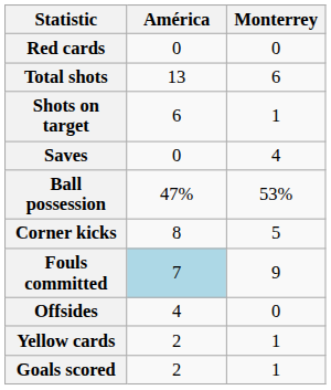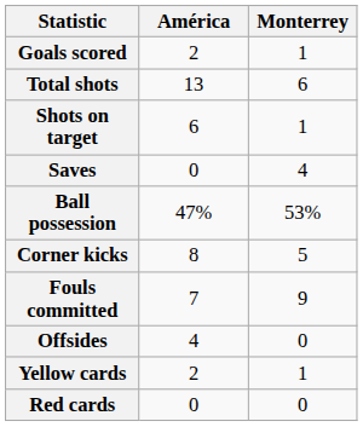rows swapped: Goals scored <-> Red cards
Fouls committed | América: lightblue background -> no background
